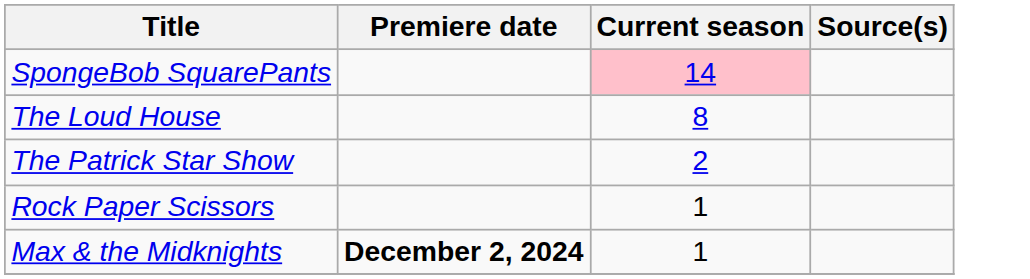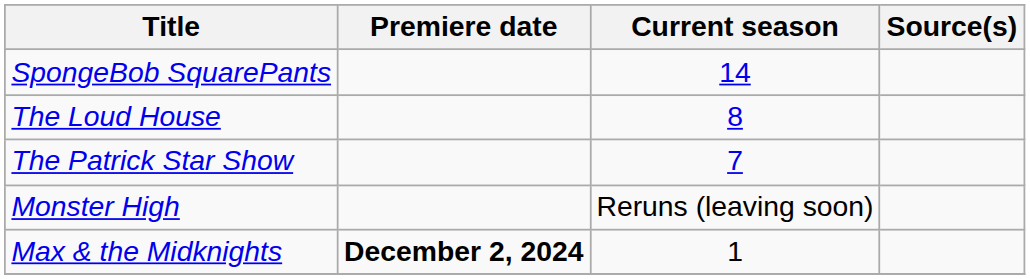SpongeBob SquarePants | Current season: pink background -> no background
The Patrick Star Show | Current season: 2 -> 7
+ row: Monster High | Reruns (leaving soon)
- row: Rock Paper Scissors | 1
